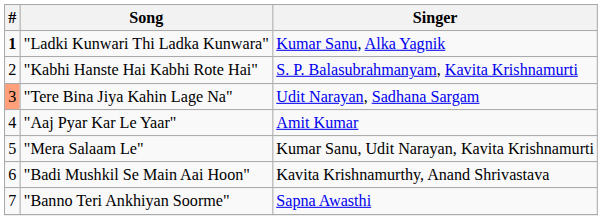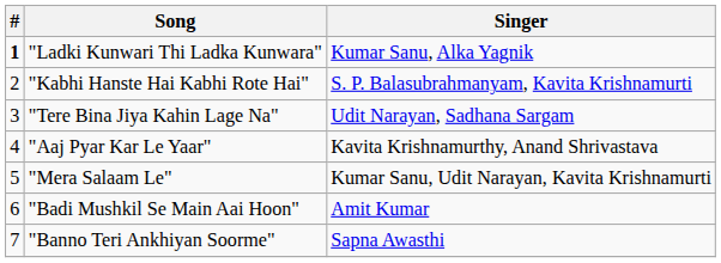"Tere Bina Jiya Kahin Lage Na" | #: lightsalmon background -> no background
"Aaj Pyar Kar Le Yaar" | Singer: Amit Kumar -> Kavita Krishnamurthy, Anand Shrivastava
"Badi Mushkil Se Main Aai Hoon" | Singer: Kavita Krishnamurthy, Anand Shrivastava -> Amit Kumar
